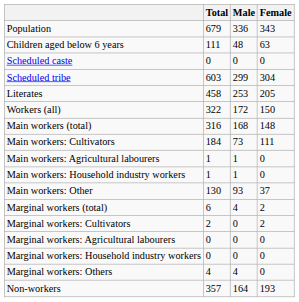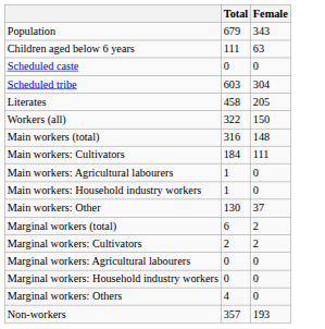- column: Male | 336 | 48 | 0 | 299 | 253 | 172 | 168 | 73 | 1 | 1 | 93 | 4 | 0 | 0 | 0 | 4 | 164
